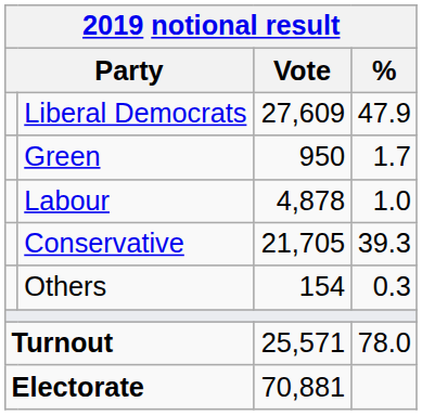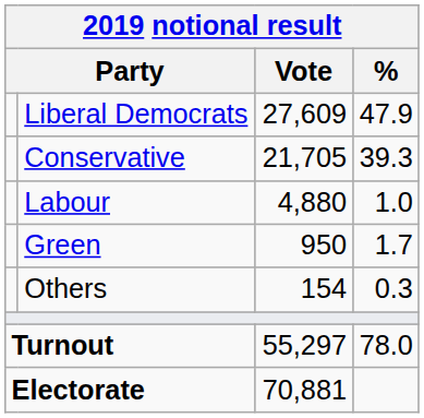rows swapped: Conservative <-> Green
Labour | Vote: 4,878 -> 4,880
Turnout | Vote: 25,571 -> 55,297
